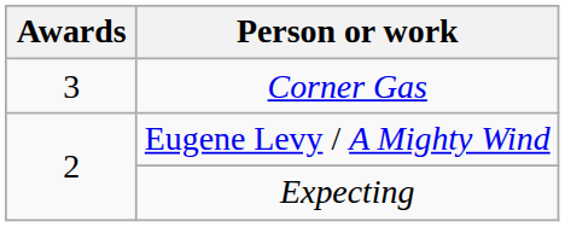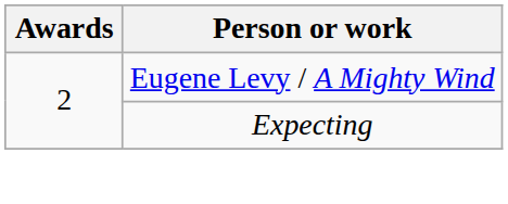- row: 3 | Corner Gas
